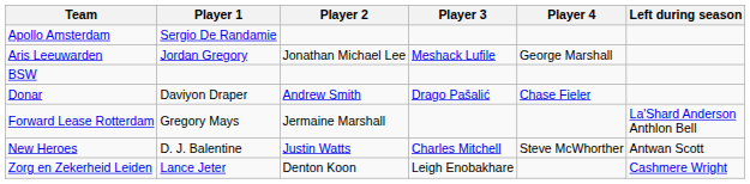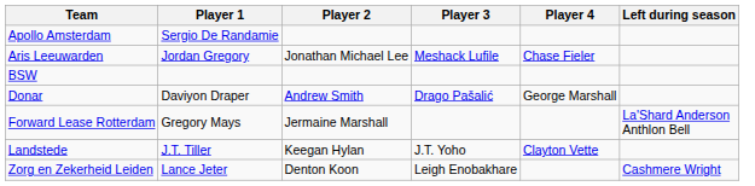Aris Leeuwarden | Player 4: George Marshall -> Chase Fieler
Donar | Player 4: Chase Fieler -> George Marshall
+ row: Landstede | J.T. Tiller | Keegan Hylan | J.T. Yoho | Clayton Vette
- row: New Heroes | D. J. Balentine | Justin Watts | Charles Mitchell | Steve McWhorther | Antwan Scott
